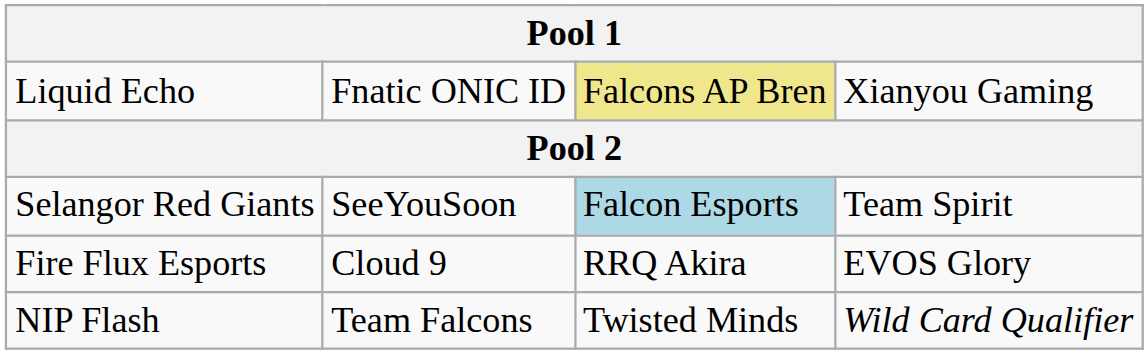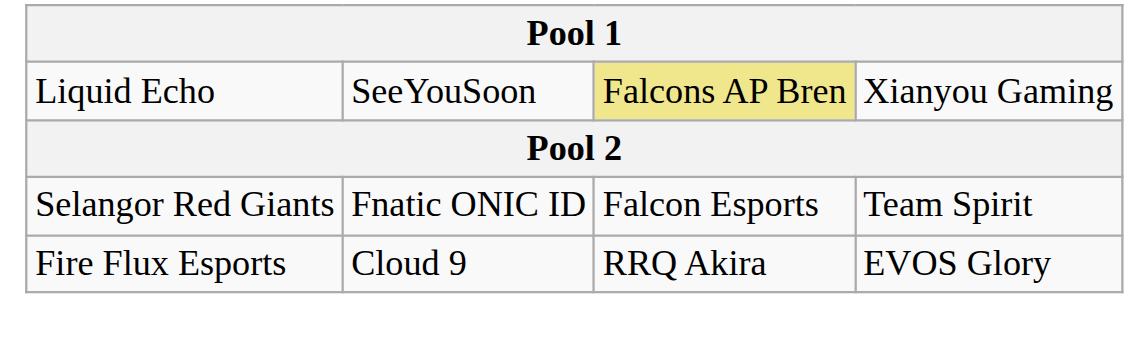Liquid Echo | column 2: Fnatic ONIC ID -> SeeYouSoon
Selangor Red Giants | column 2: SeeYouSoon -> Fnatic ONIC ID
Selangor Red Giants | column 3: lightblue background -> no background
- row: NIP Flash | Team Falcons | Twisted Minds | Wild Card Qualifier
